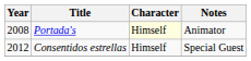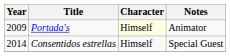Portada's | Year: 2008 -> 2009
Consentidos estrellas | Year: 2012 -> 2014
